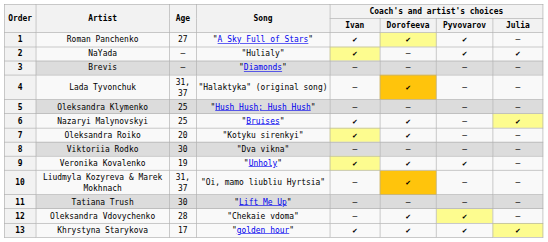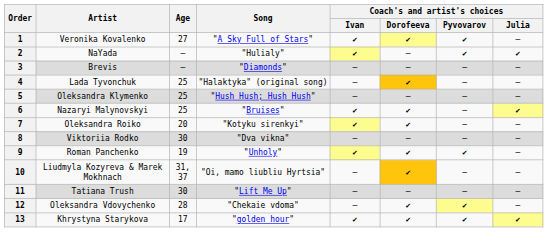1 | Artist: Roman Panchenko -> Veronika Kovalenko
4 | Age: 31, 37 -> 25
9 | Artist: Veronika Kovalenko -> Roman Panchenko
